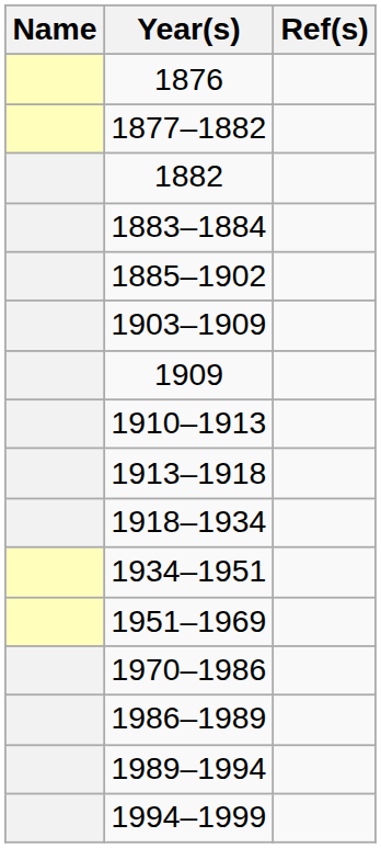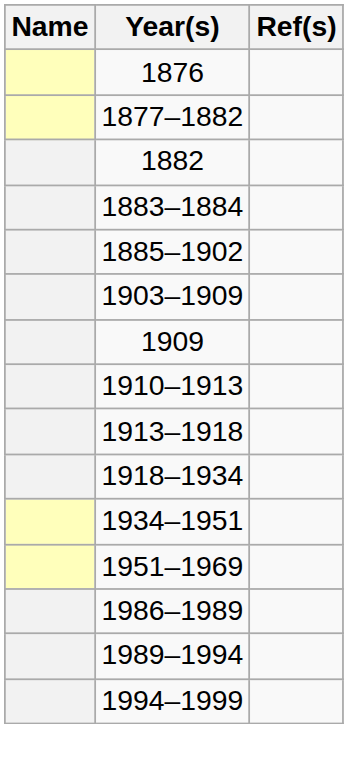- row: 1970–1986
